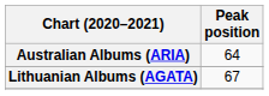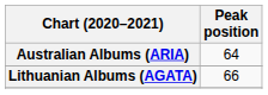Lithuanian Albums (AGATA) | Peak position: 67 -> 66
